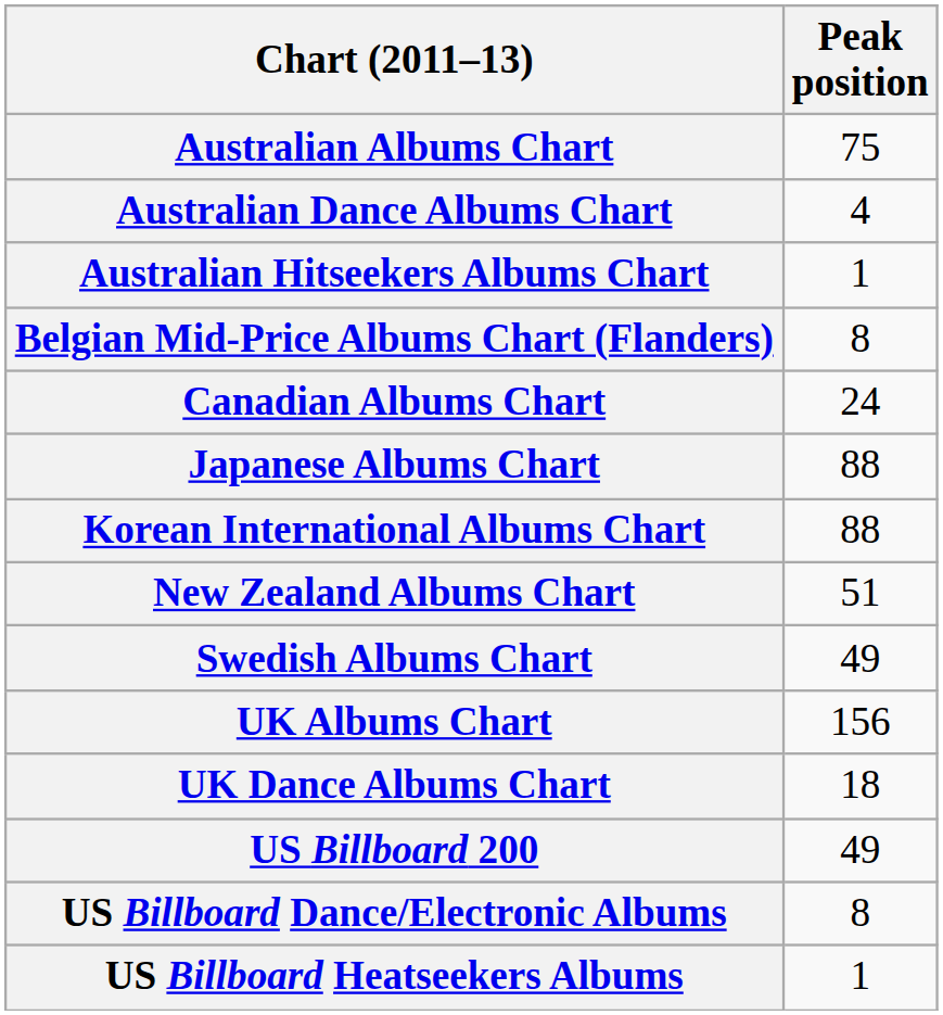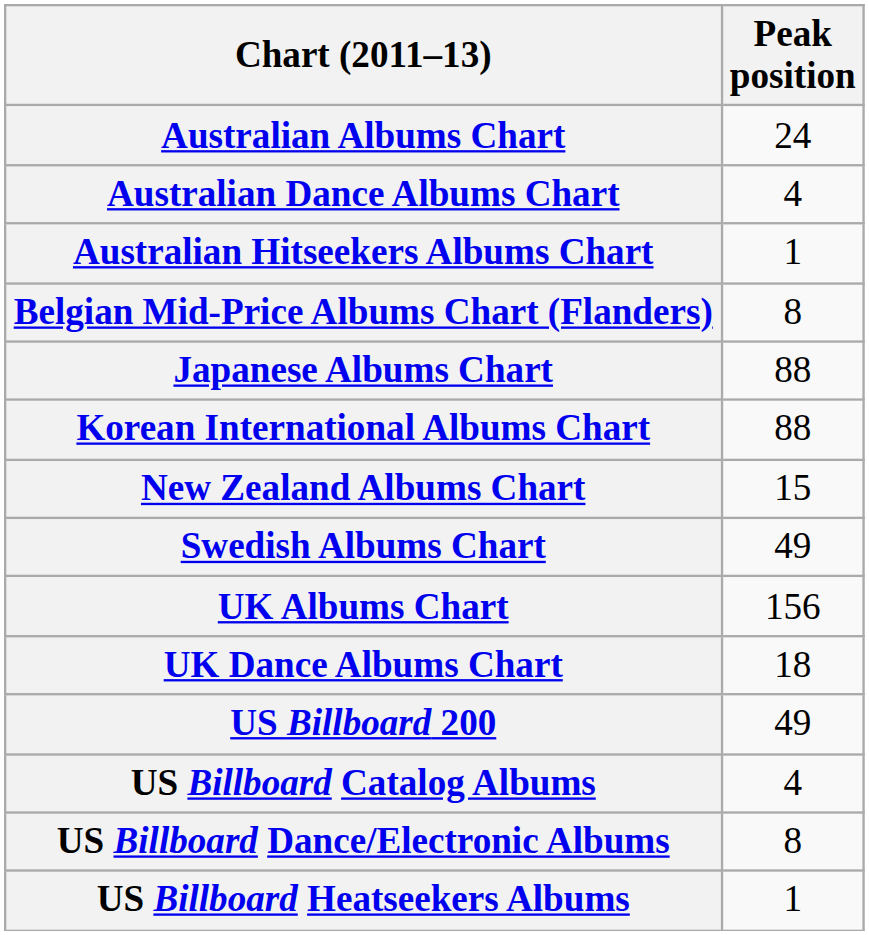Australian Albums Chart | Peak position: 75 -> 24
- row: Canadian Albums Chart | 24
New Zealand Albums Chart | Peak position: 51 -> 15
+ row: US Billboard Catalog Albums | 4
